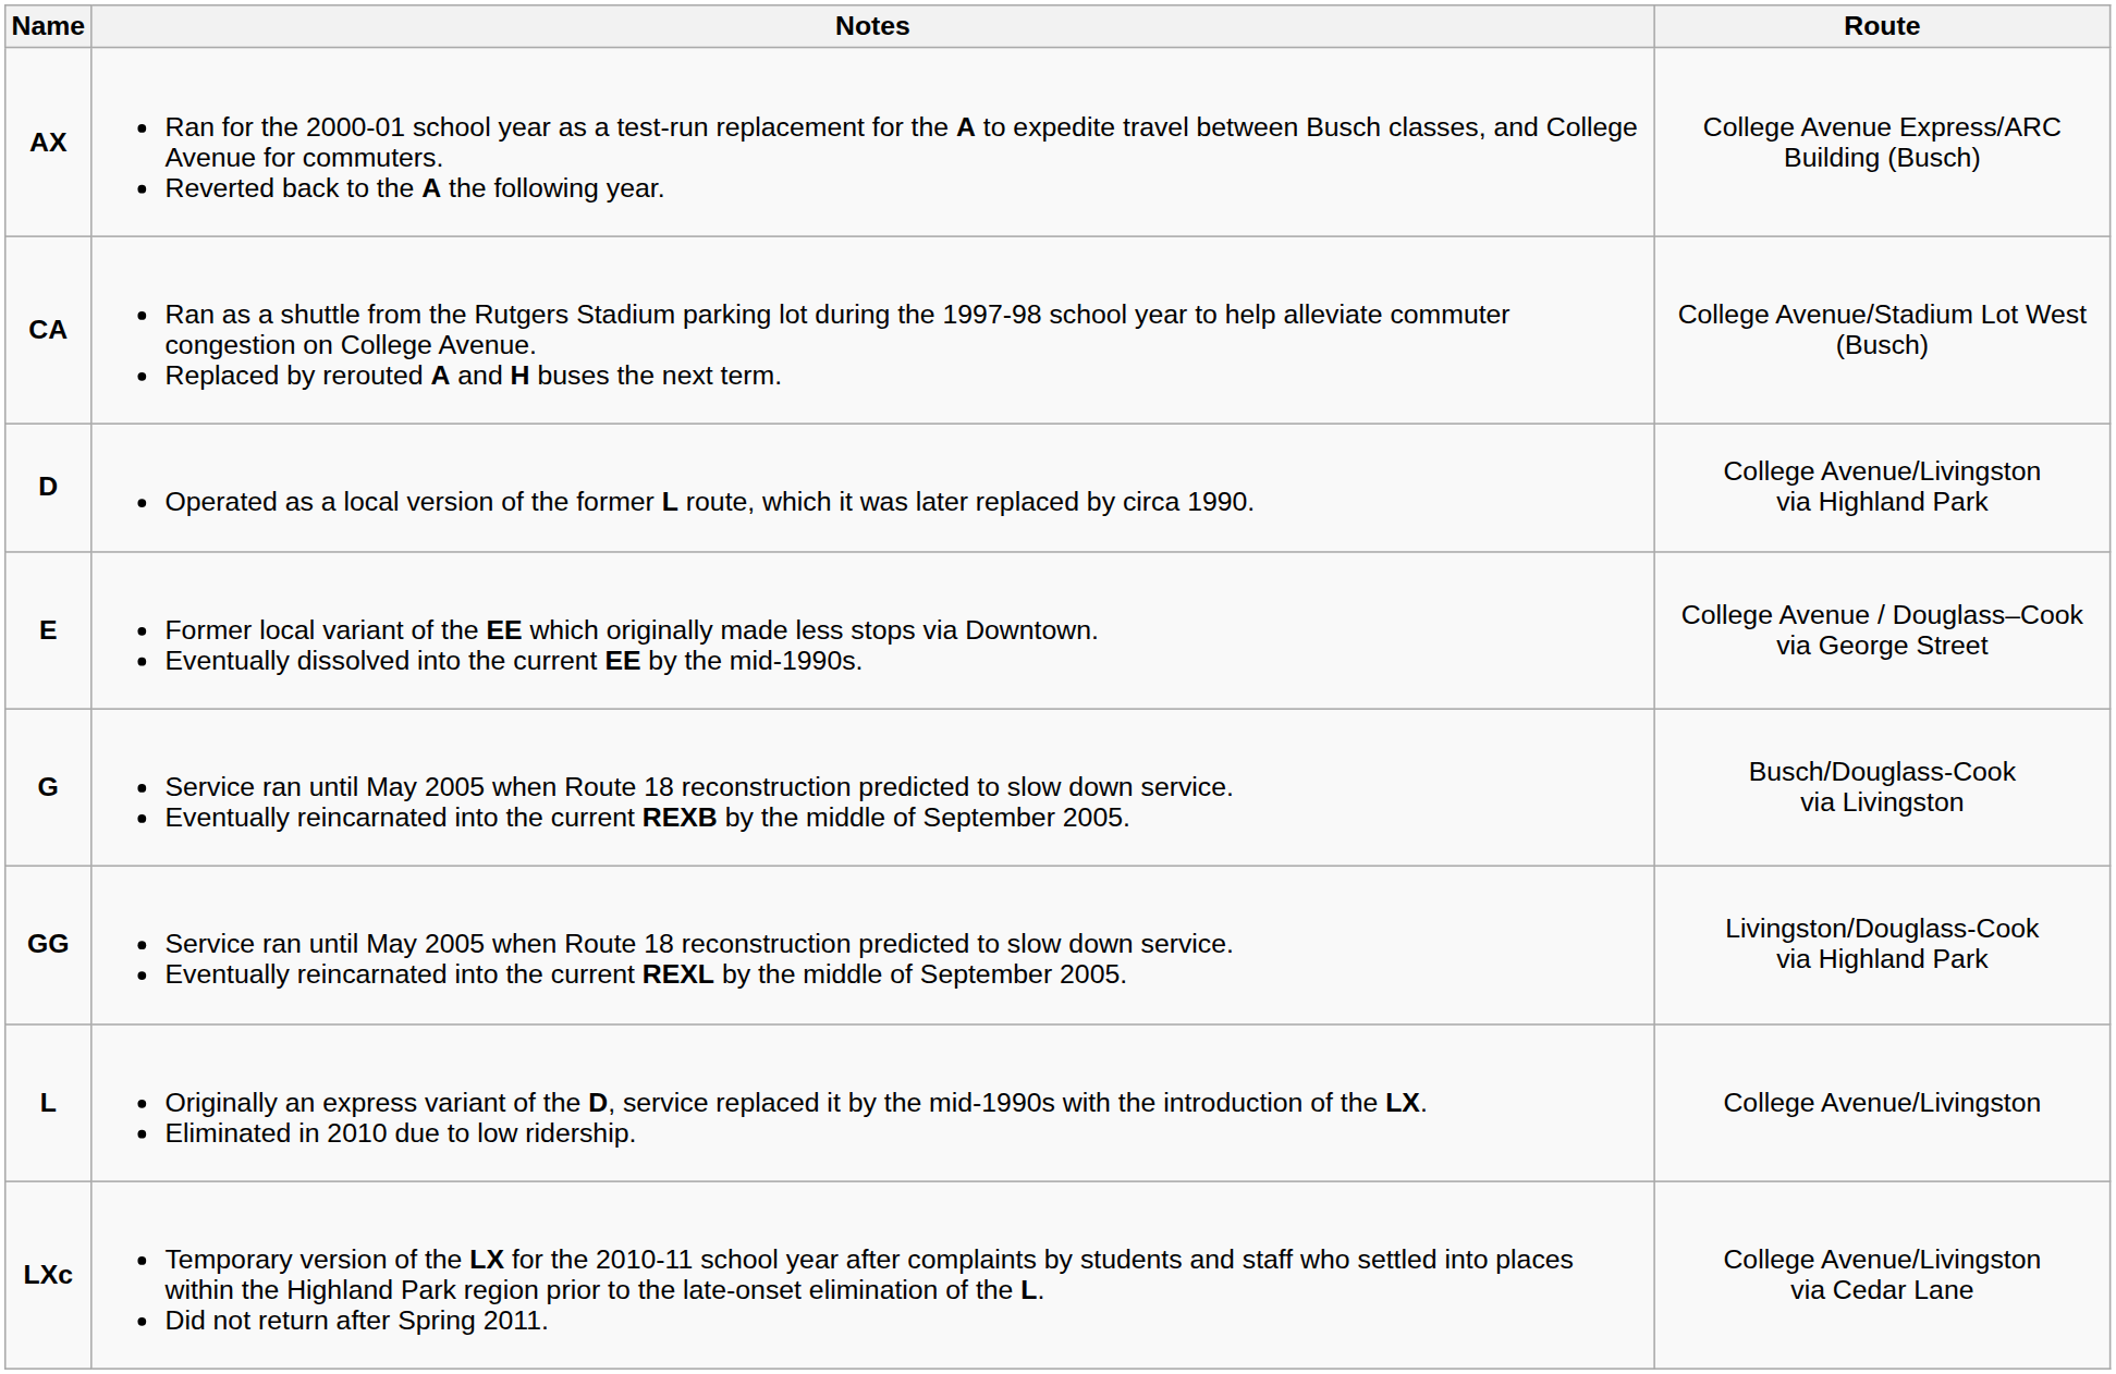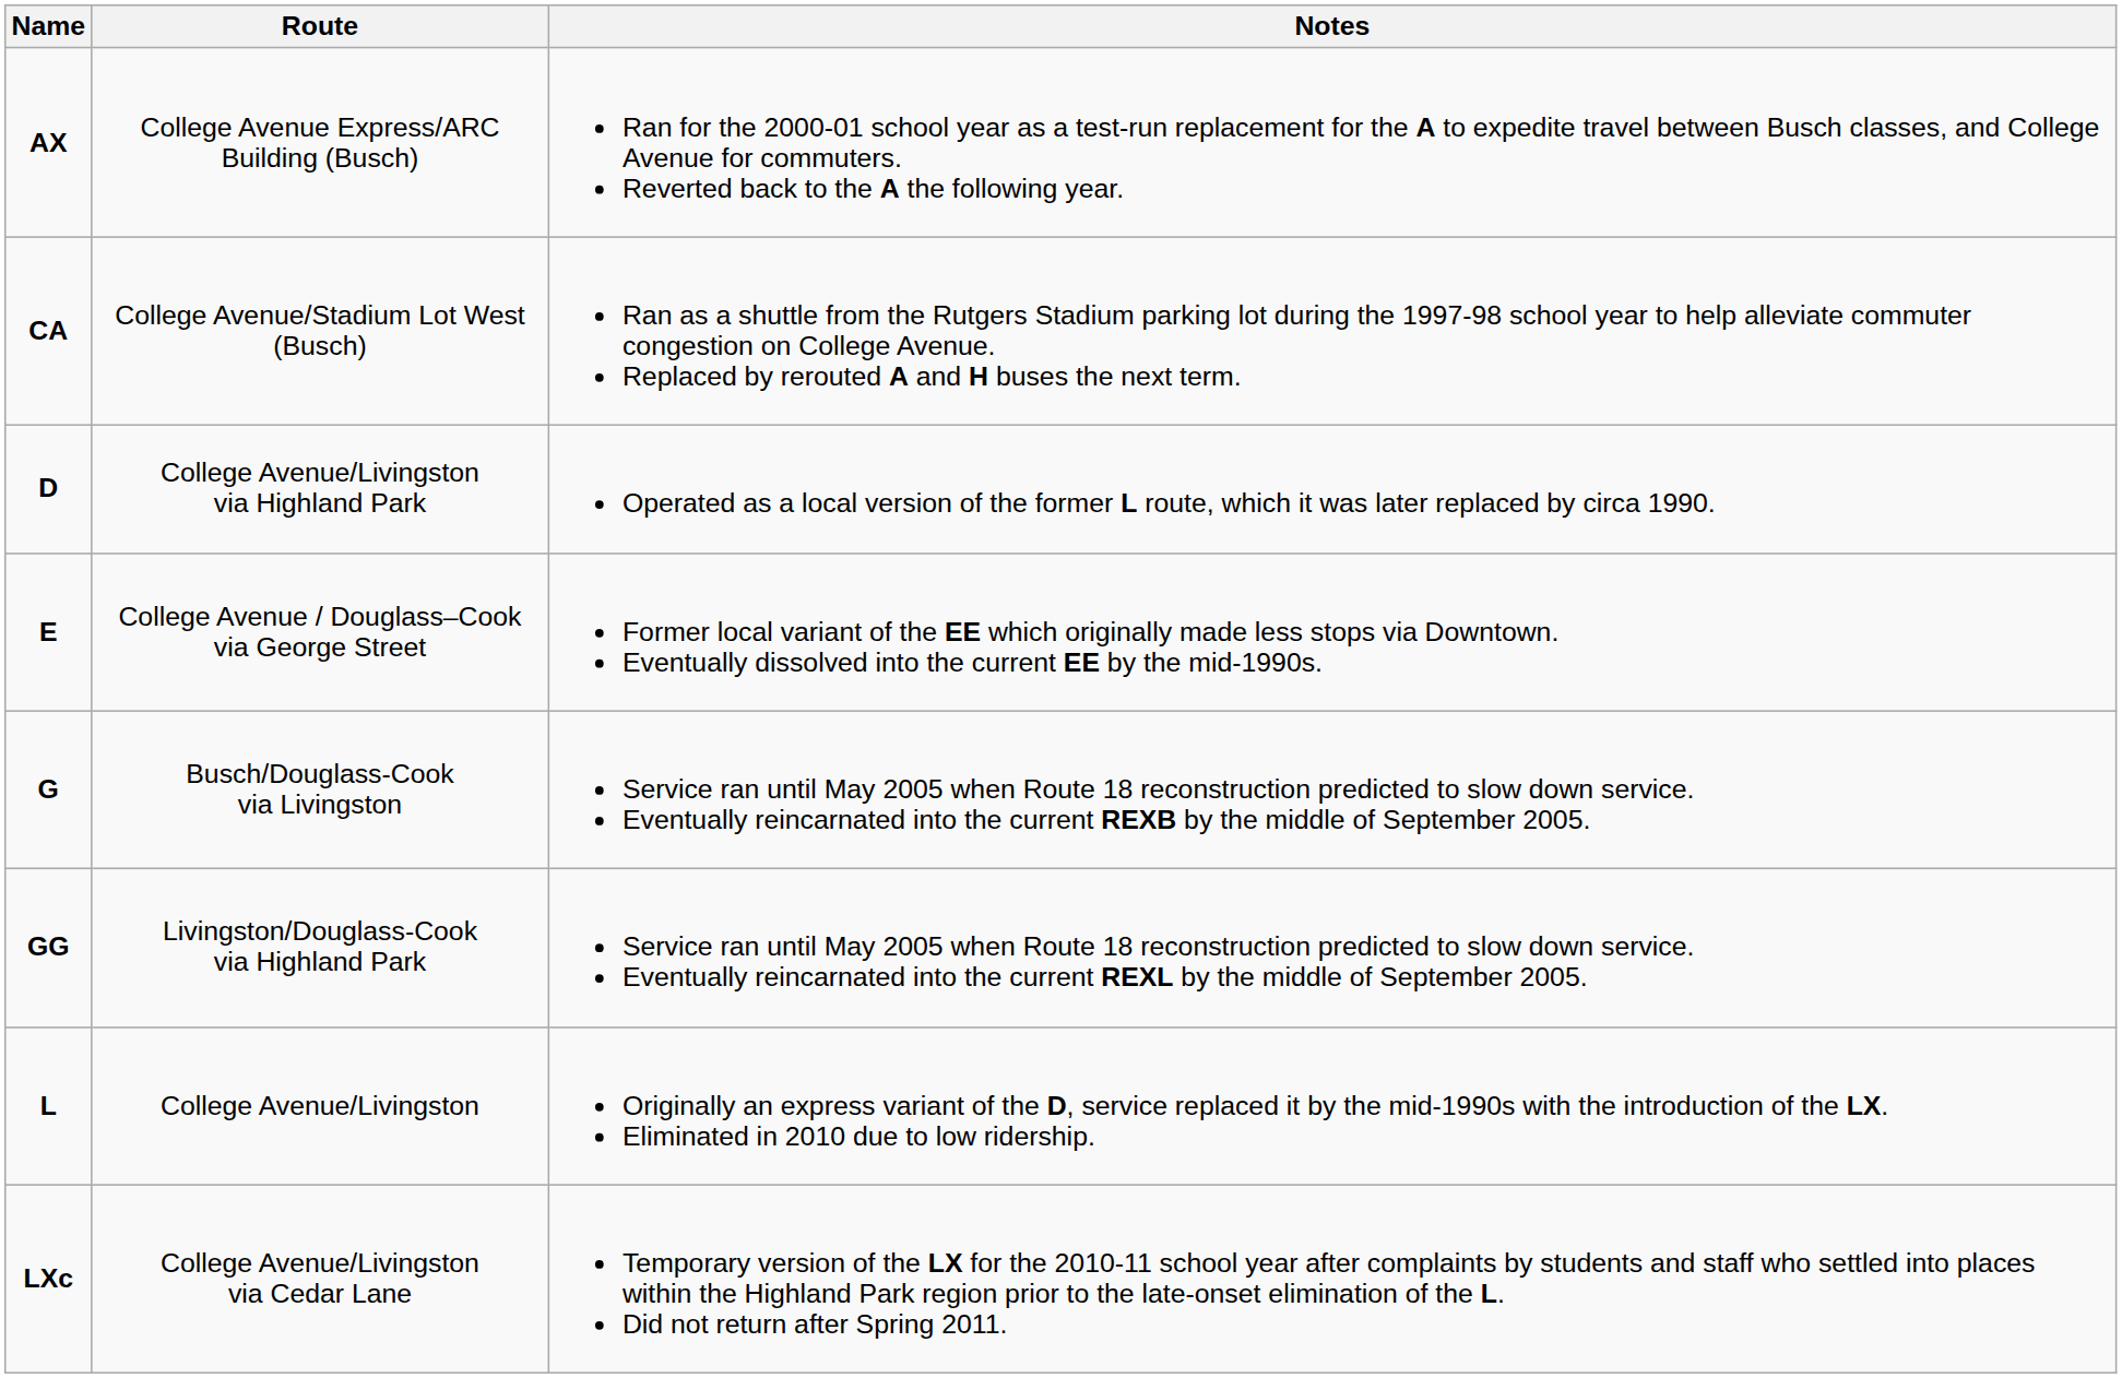columns swapped: Route <-> Notes
